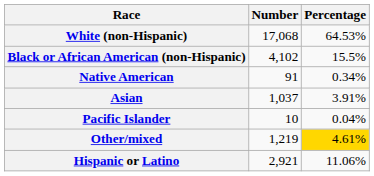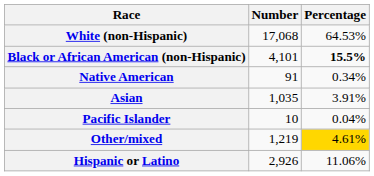Black or African American (non-Hispanic) | Number: 4,102 -> 4,101
Black or African American (non-Hispanic) | Percentage: normal -> bold
Asian | Number: 1,037 -> 1,035
Hispanic or Latino | Number: 2,921 -> 2,926
